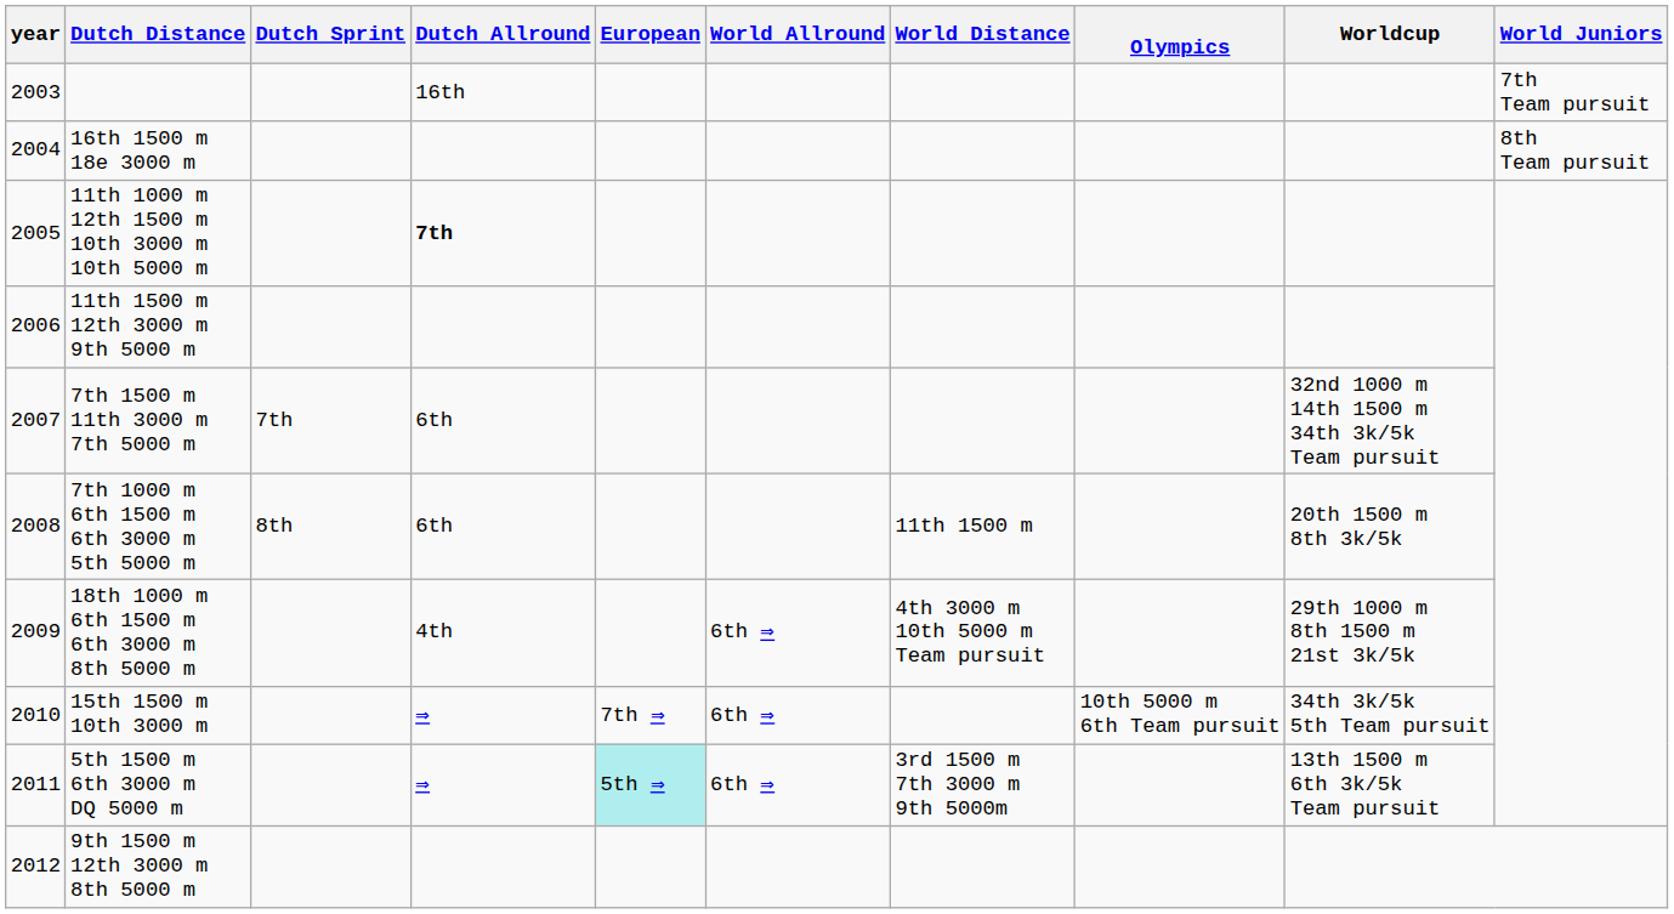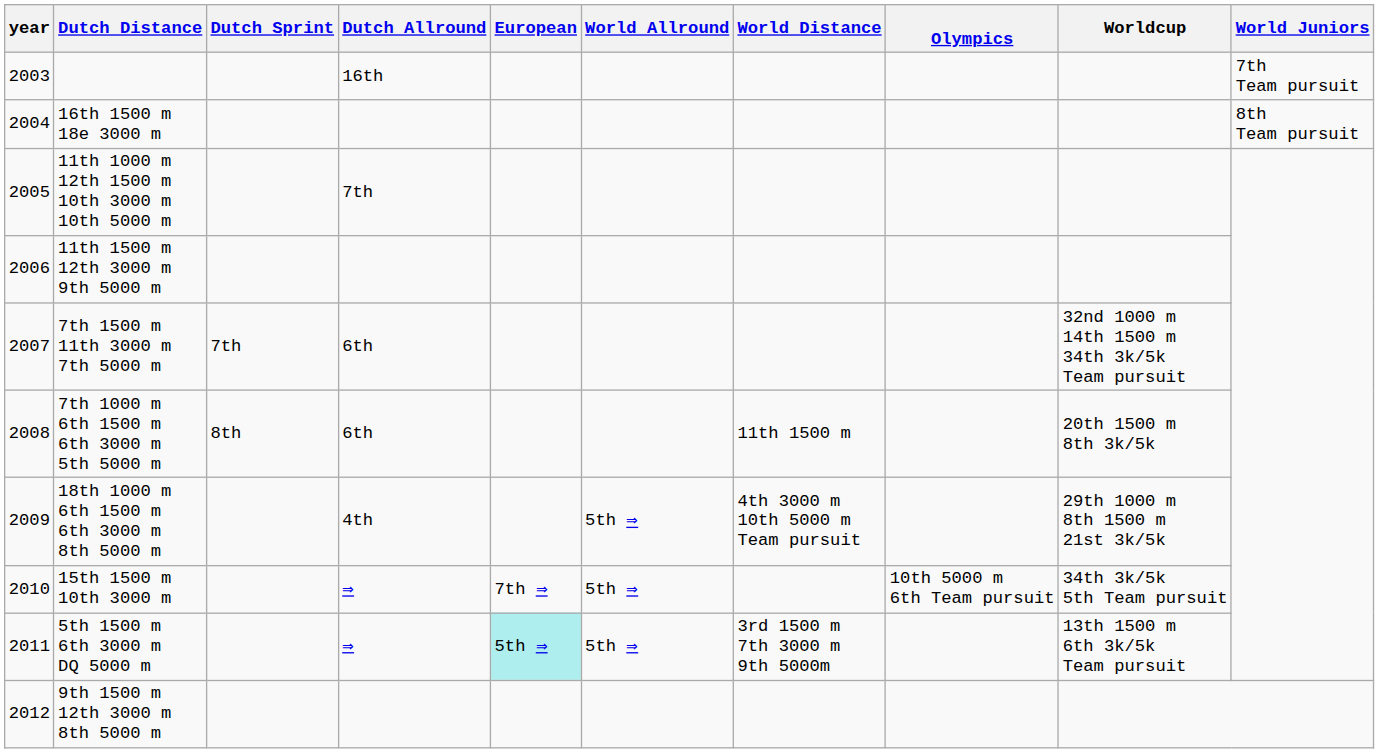11th 1000 m 12th 1500 m 10th 3000 m 10th 5000 m | Dutch Allround: bold -> normal
18th 1000 m 6th 1500 m 6th 3000 m 8th 5000 m | World Allround: 6th ⇒ -> 5th ⇒
15th 1500 m 10th 3000 m | World Allround: 6th ⇒ -> 5th ⇒
5th 1500 m 6th 3000 m DQ 5000 m | World Allround: 6th ⇒ -> 5th ⇒
